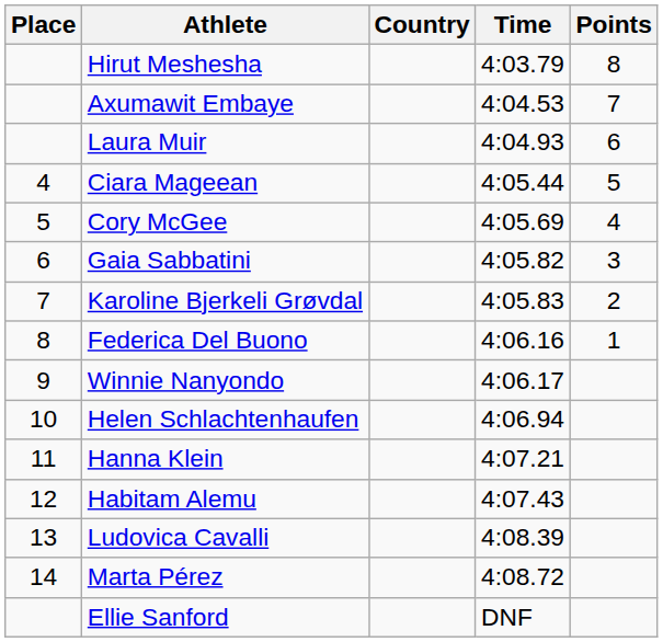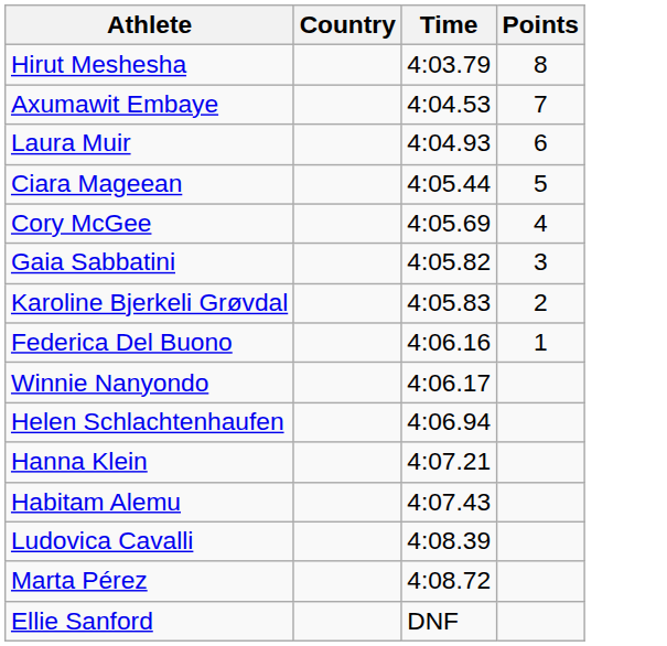- column: Place | 4 | 5 | 6 | 7 | 8 | 9 | 10 | 11 | 12 | 13 | 14
